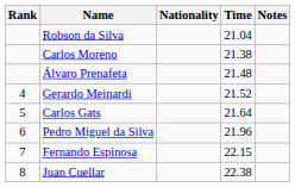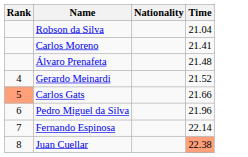- column: Notes
Carlos Moreno | Time: 21.38 -> 21.41
Carlos Gats | Rank: no background -> lightsalmon background
Carlos Gats | Time: 21.64 -> 21.66
Fernando Espinosa | Time: 22.15 -> 22.14
Juan Cuellar | Time: no background -> lightsalmon background
